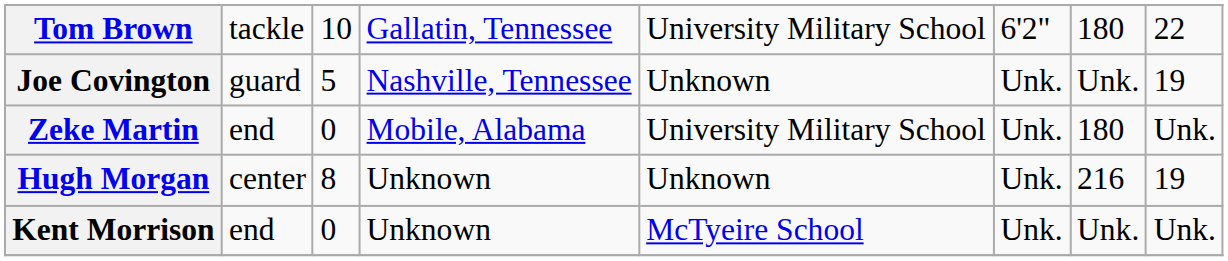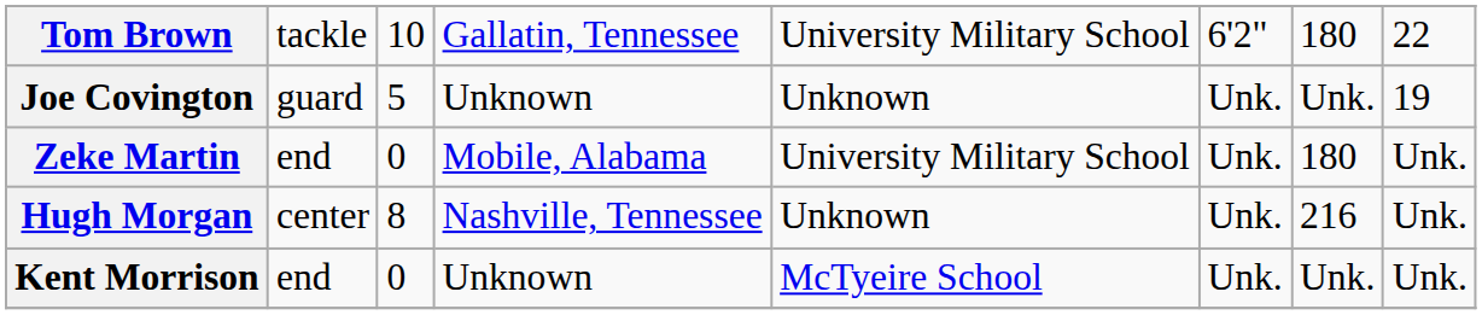Joe Covington | column 4: Nashville, Tennessee -> Unknown
Hugh Morgan | column 4: Unknown -> Nashville, Tennessee
Hugh Morgan | column 8: 19 -> Unk.
